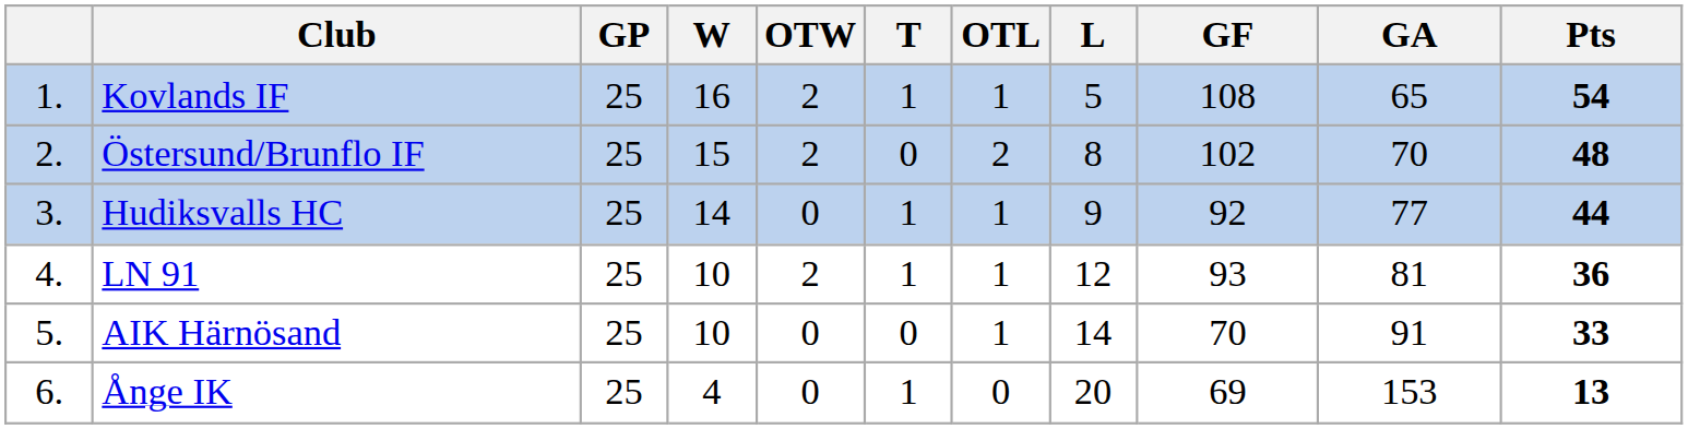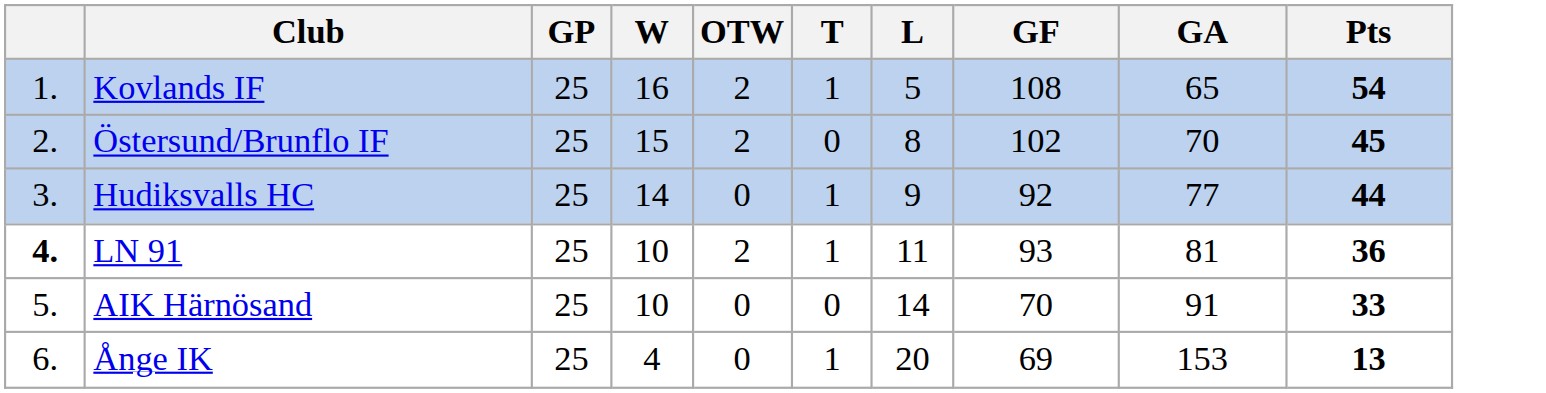- column: OTL | 1 | 2 | 1 | 1 | 1 | 0
Östersund/Brunflo IF | Pts: 48 -> 45
LN 91 | column 1: normal -> bold
LN 91 | L: 12 -> 11
